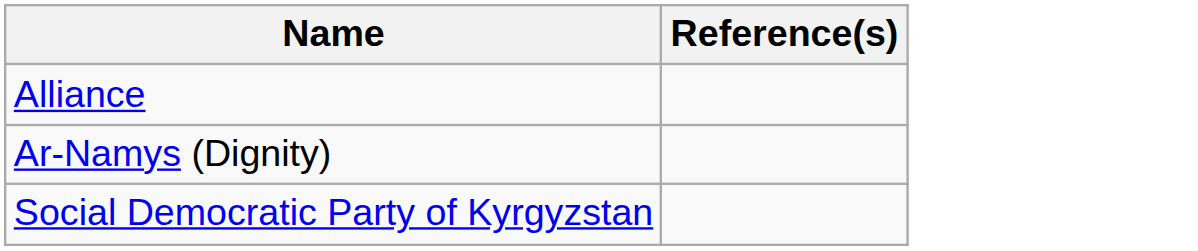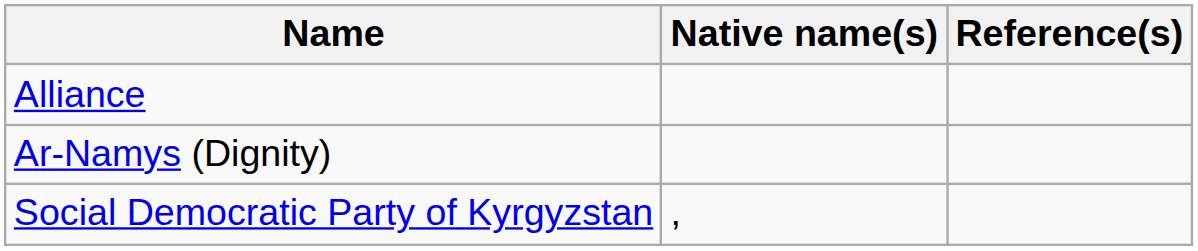+ column: Native name(s) | ,
